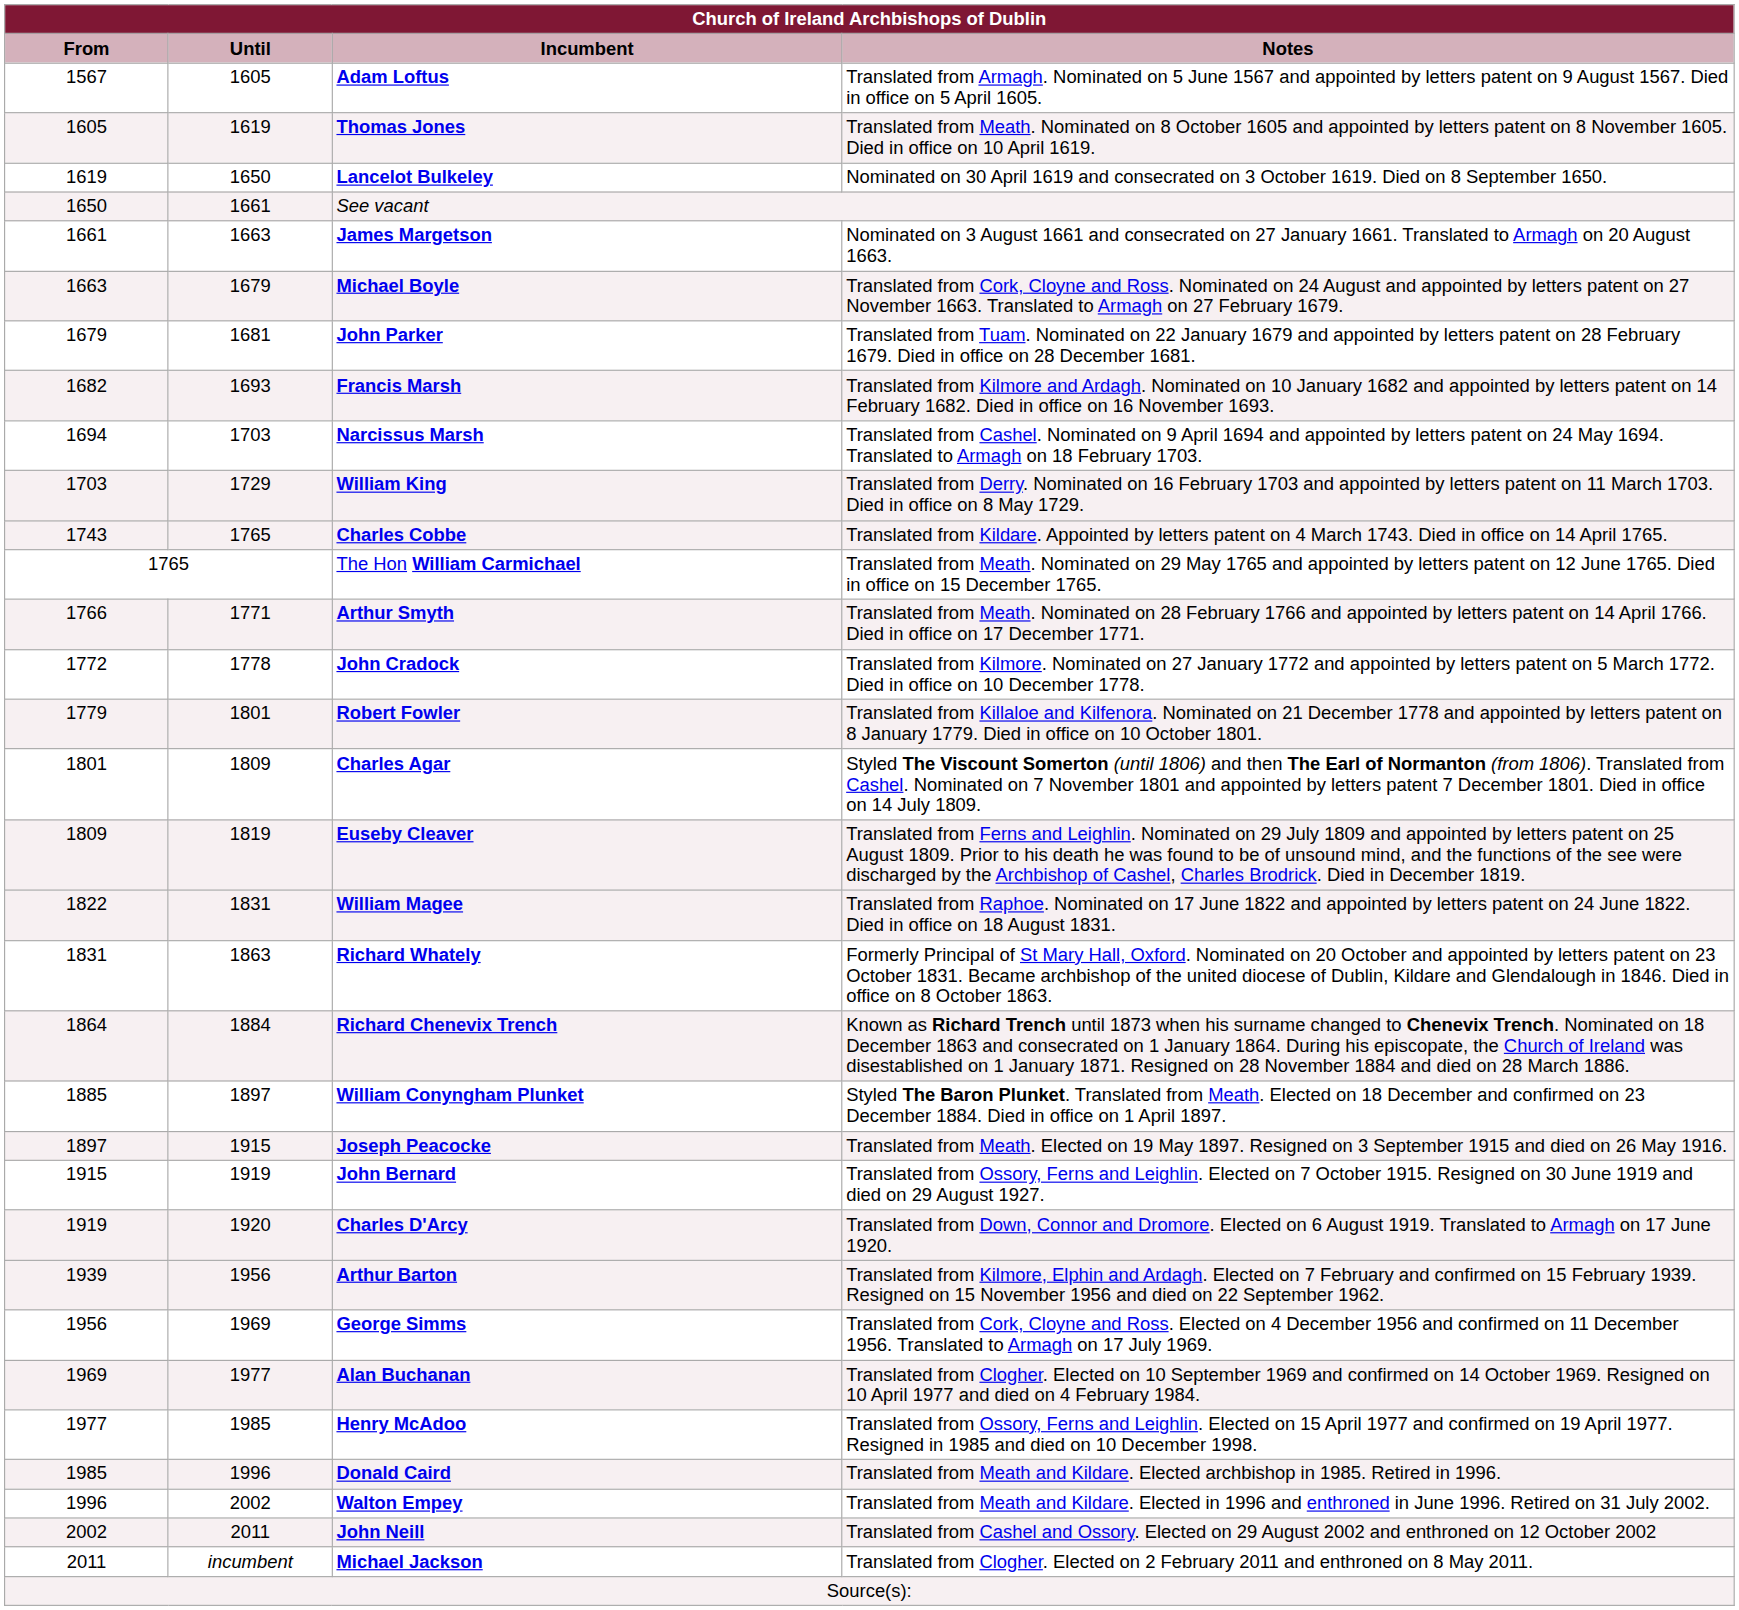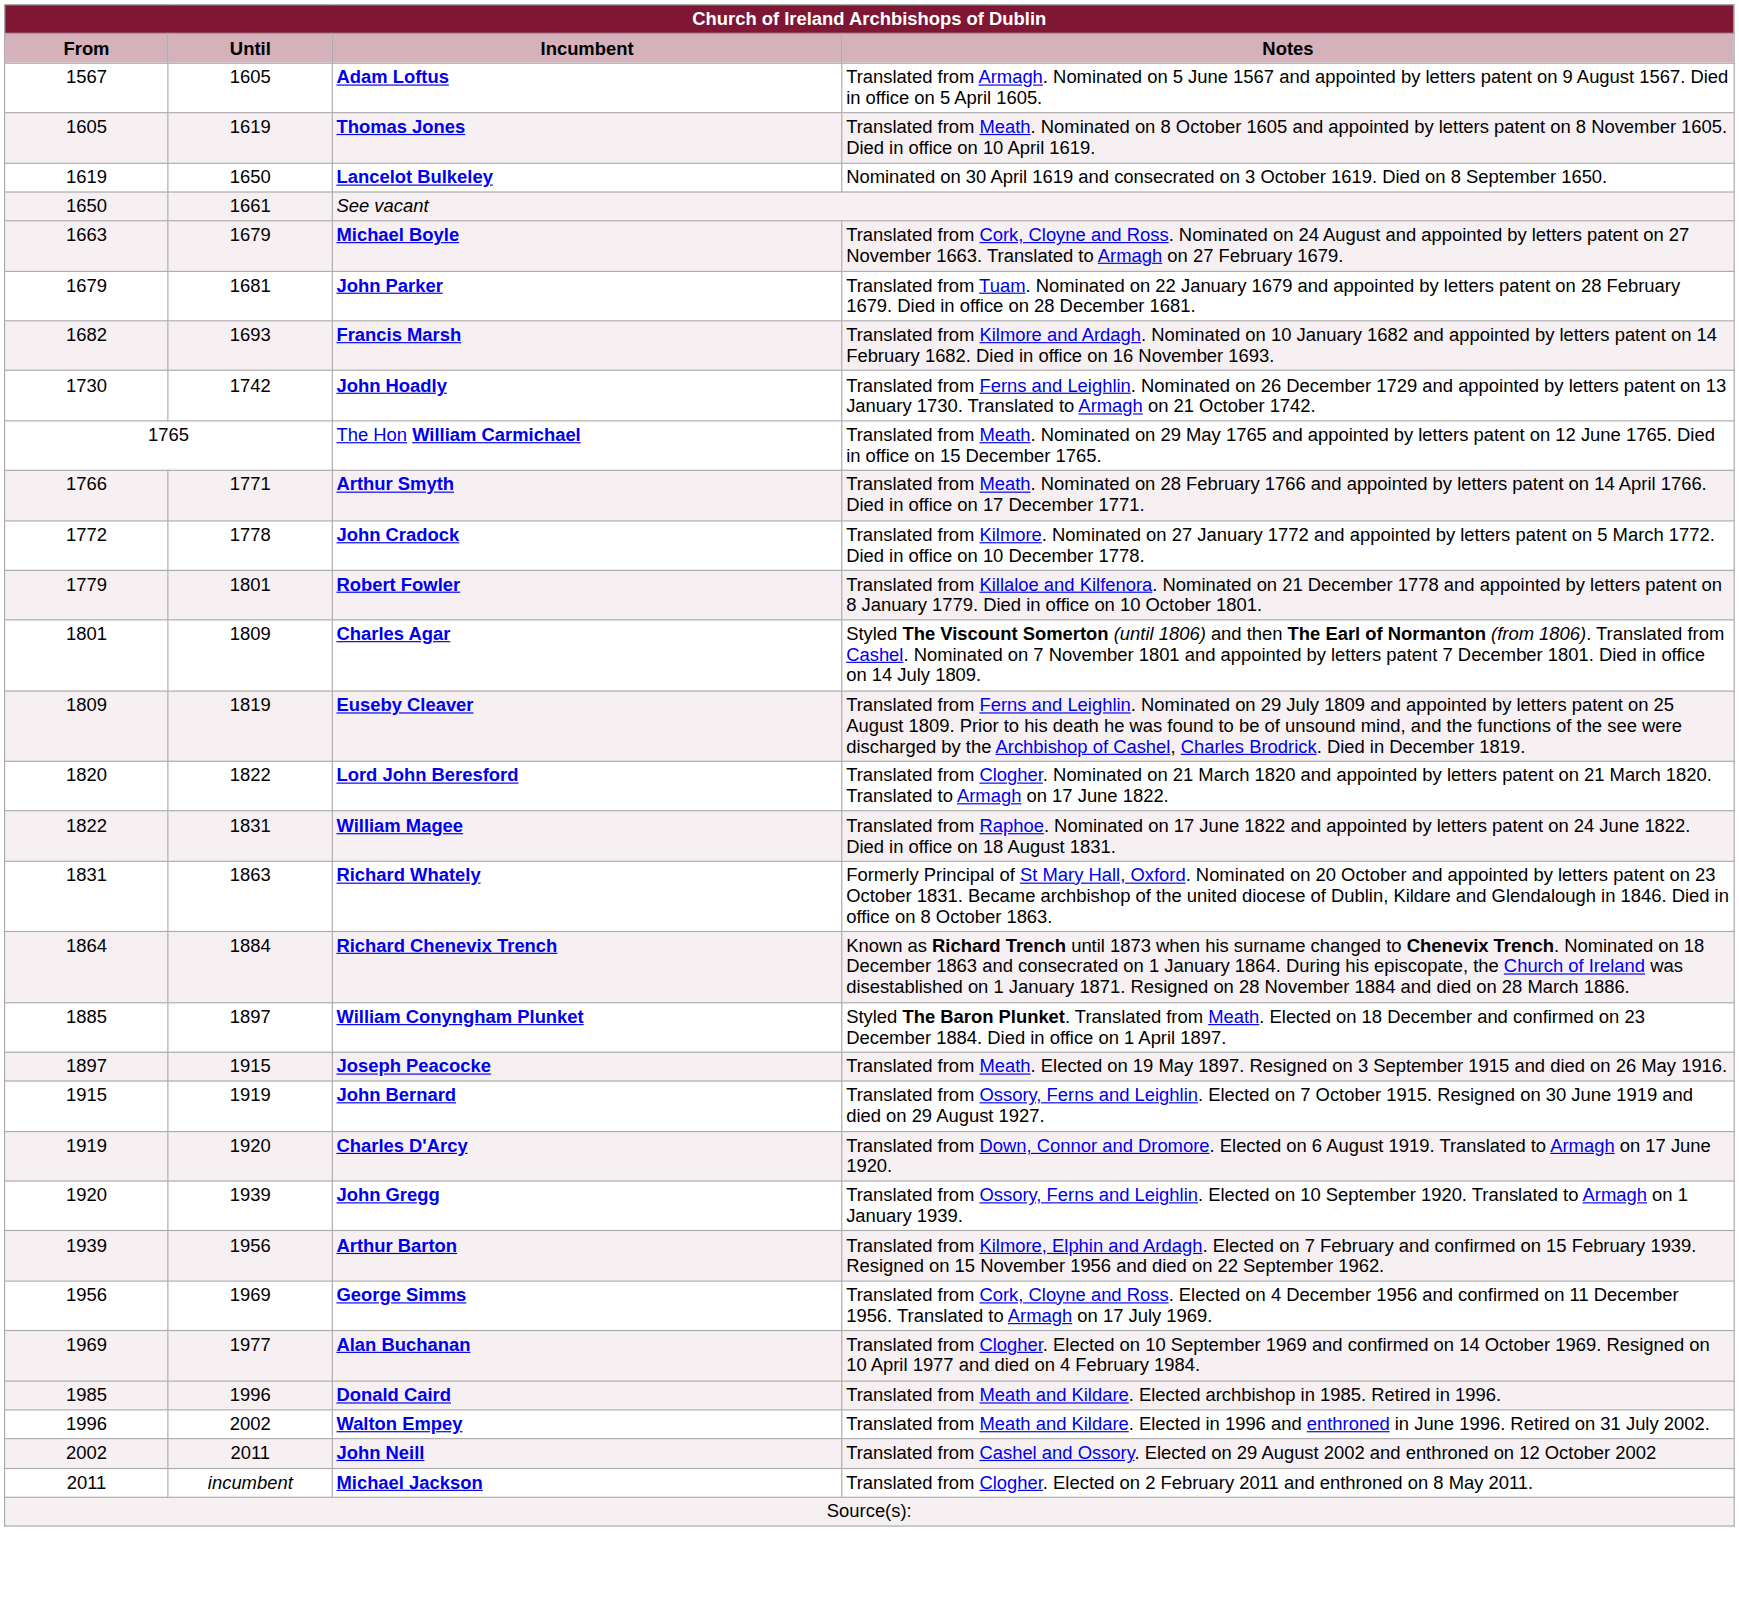- row: 1661 | 1663 | James Margetson | Nominated on 3 August 1661 and consecrated on 27 January 1661. Translated to Armagh on 20 August 1663.
- row: 1694 | 1703 | Narcissus Marsh | Translated from Cashel. Nominated on 9 April 1694 and appointed by letters patent on 24 May 1694. Translated to Armagh on 18 February 1703.
- row: 1703 | 1729 | William King | Translated from Derry. Nominated on 16 February 1703 and appointed by letters patent on 11 March 1703. Died in office on 8 May 1729.
+ row: 1730 | 1742 | John Hoadly | Translated from Ferns and Leighlin. Nominated on 26 December 1729 and appointed by letters patent on 13 January 1730. Translated to Armagh on 21 October 1742.
- row: 1743 | 1765 | Charles Cobbe | Translated from Kildare. Appointed by letters patent on 4 March 1743. Died in office on 14 April 1765.
+ row: 1820 | 1822 | Lord John Beresford | Translated from Clogher. Nominated on 21 March 1820 and appointed by letters patent on 21 March 1820. Translated to Armagh on 17 June 1822.
+ row: 1920 | 1939 | John Gregg | Translated from Ossory, Ferns and Leighlin. Elected on 10 September 1920. Translated to Armagh on 1 January 1939.
- row: 1977 | 1985 | Henry McAdoo | Translated from Ossory, Ferns and Leighlin. Elected on 15 April 1977 and confirmed on 19 April 1977. Resigned in 1985 and died on 10 December 1998.
